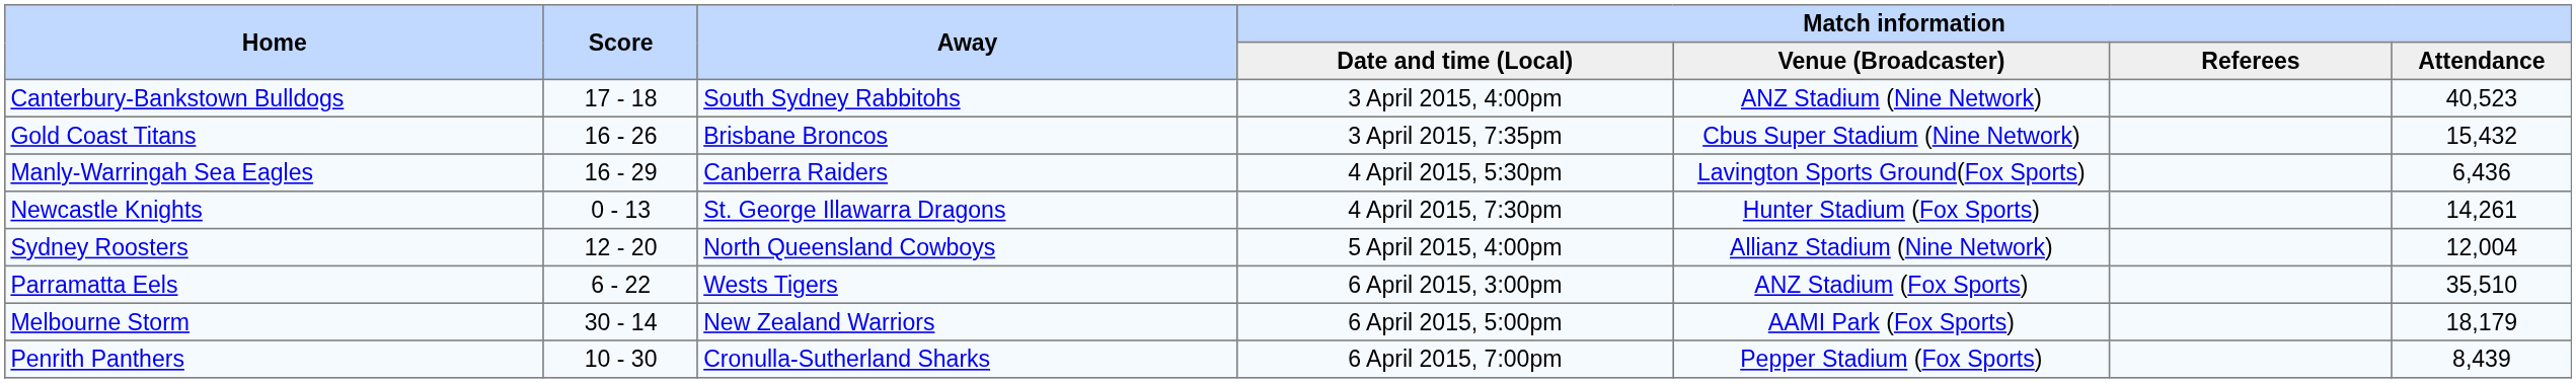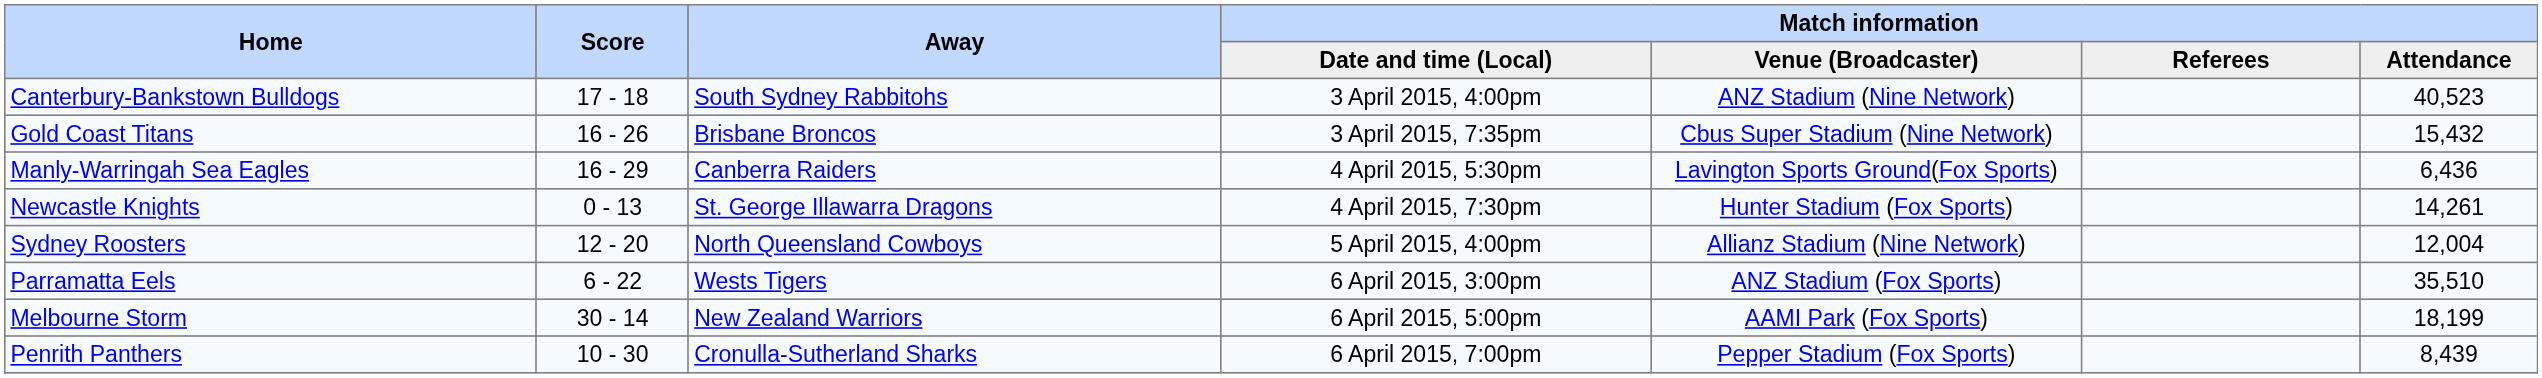Melbourne Storm | Match information / Attendance: 18,179 -> 18,199
